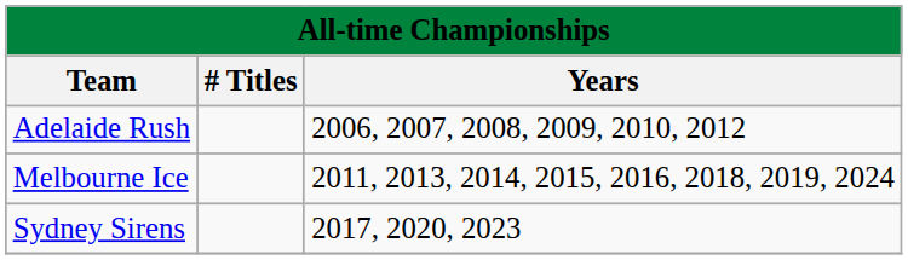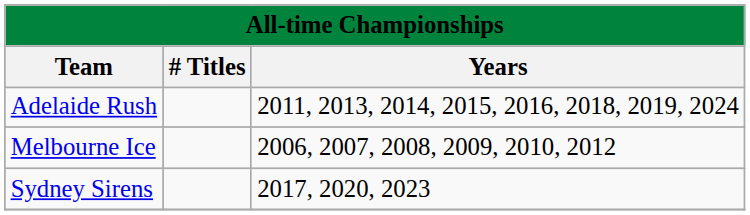Adelaide Rush | Years: 2006, 2007, 2008, 2009, 2010, 2012 -> 2011, 2013, 2014, 2015, 2016, 2018, 2019, 2024
Melbourne Ice | Years: 2011, 2013, 2014, 2015, 2016, 2018, 2019, 2024 -> 2006, 2007, 2008, 2009, 2010, 2012
